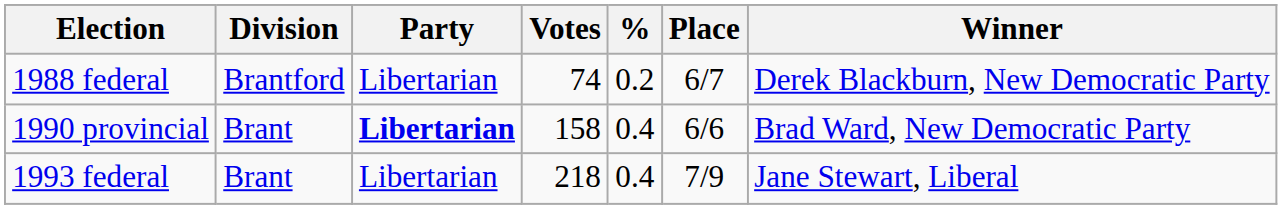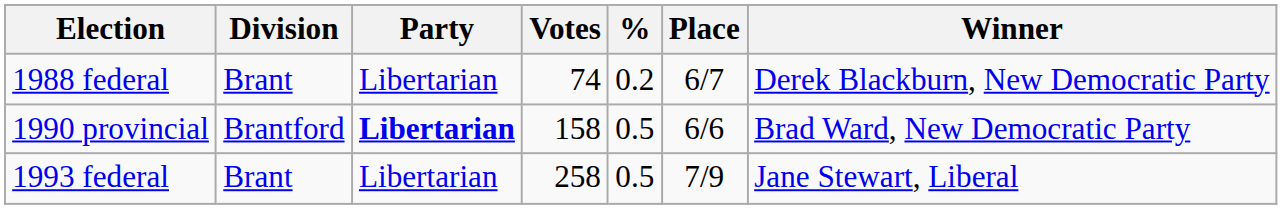1988 federal | Division: Brantford -> Brant
1990 provincial | Division: Brant -> Brantford
1990 provincial | %: 0.4 -> 0.5
1993 federal | Votes: 218 -> 258
1993 federal | %: 0.4 -> 0.5
